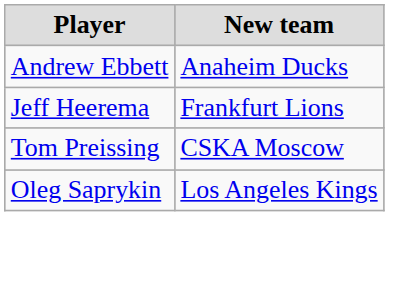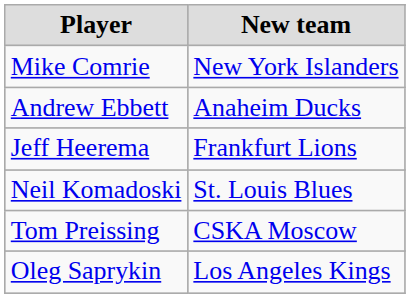+ row: Mike Comrie | New York Islanders
+ row: Neil Komadoski | St. Louis Blues
